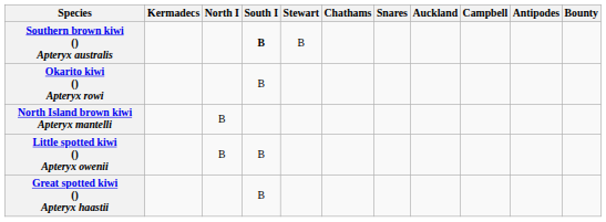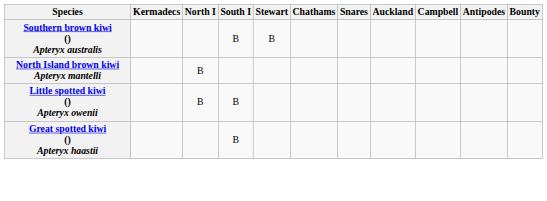Southern brown kiwi () Apteryx australis | South I: bold -> normal
- row: Okarito kiwi () Apteryx rowi | B
